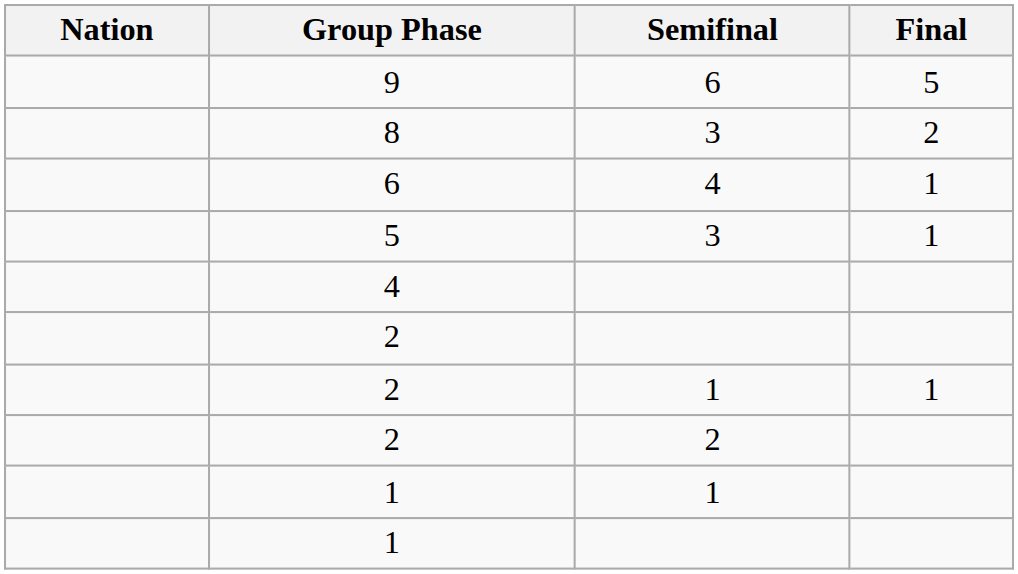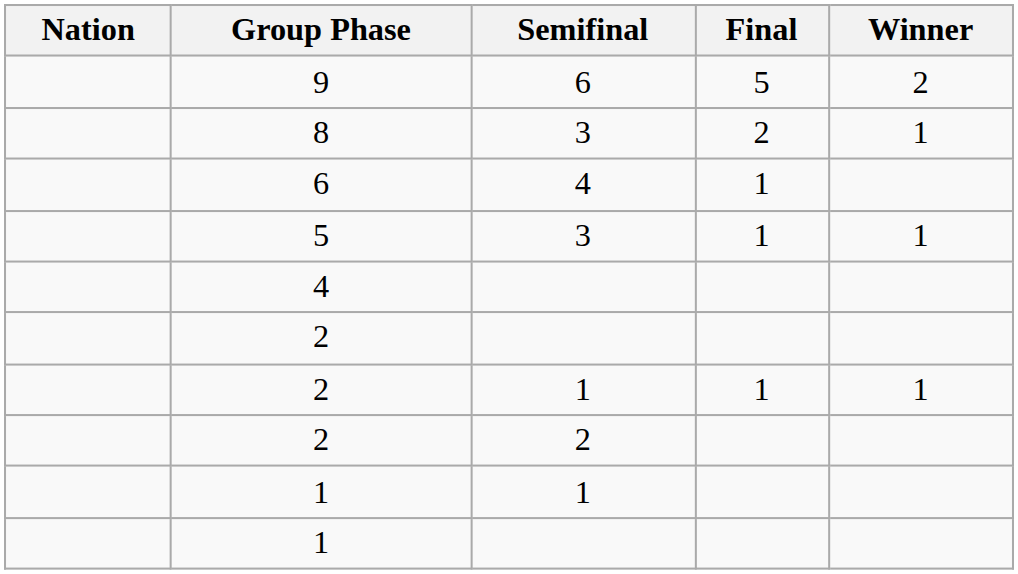+ column: Winner | 2 | 1 | 1 | 1
